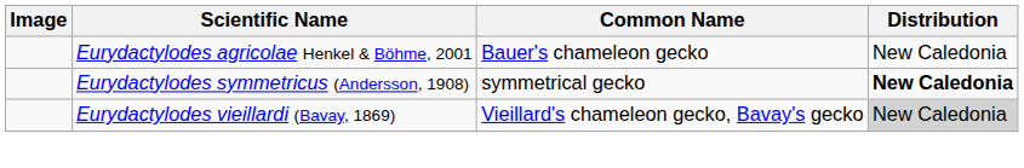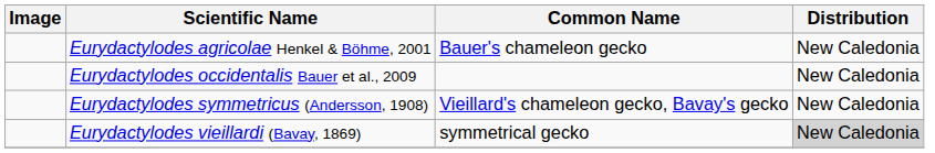+ row: Eurydactylodes occidentalis Bauer et al., 2009 | New Caledonia
Eurydactylodes symmetricus (Andersson, 1908) | Common Name: symmetrical gecko -> Vieillard's chameleon gecko, Bavay's gecko
Eurydactylodes symmetricus (Andersson, 1908) | Distribution: bold -> normal
Eurydactylodes vieillardi (Bavay, 1869) | Common Name: Vieillard's chameleon gecko, Bavay's gecko -> symmetrical gecko
